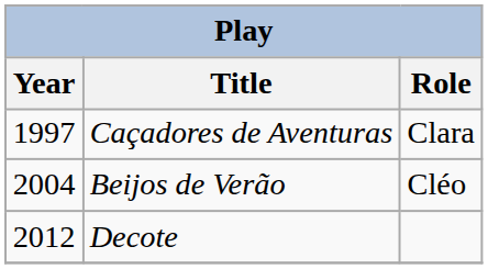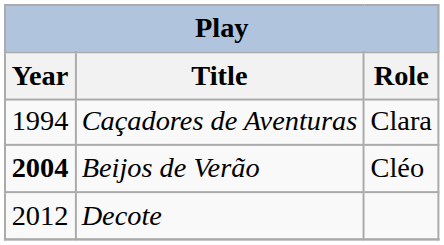Caçadores de Aventuras | Year: 1997 -> 1994
Beijos de Verão | Year: normal -> bold
